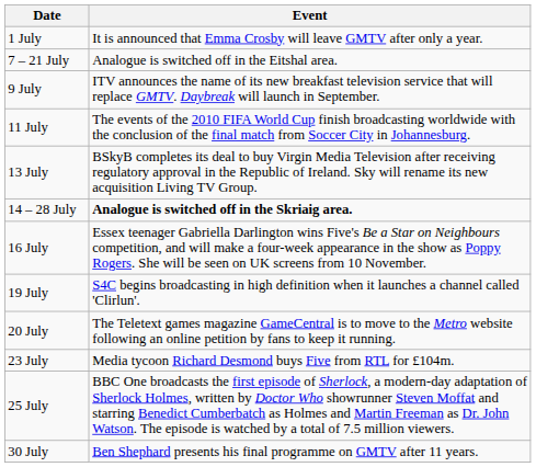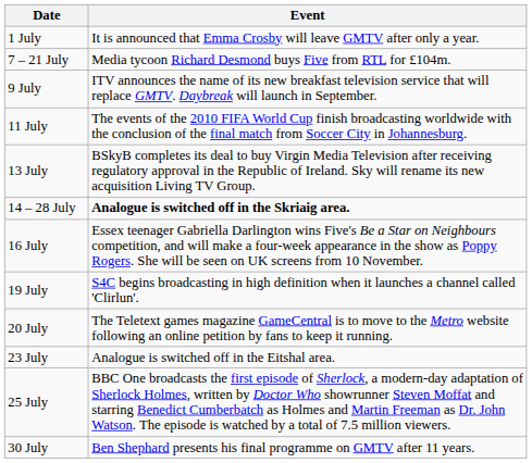7 – 21 July | Event: Analogue is switched off in the Eitshal area. -> Media tycoon Richard Desmond buys Five from RTL for £104m.
23 July | Event: Media tycoon Richard Desmond buys Five from RTL for £104m. -> Analogue is switched off in the Eitshal area.
